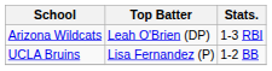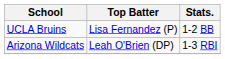rows swapped: Arizona Wildcats <-> UCLA Bruins
